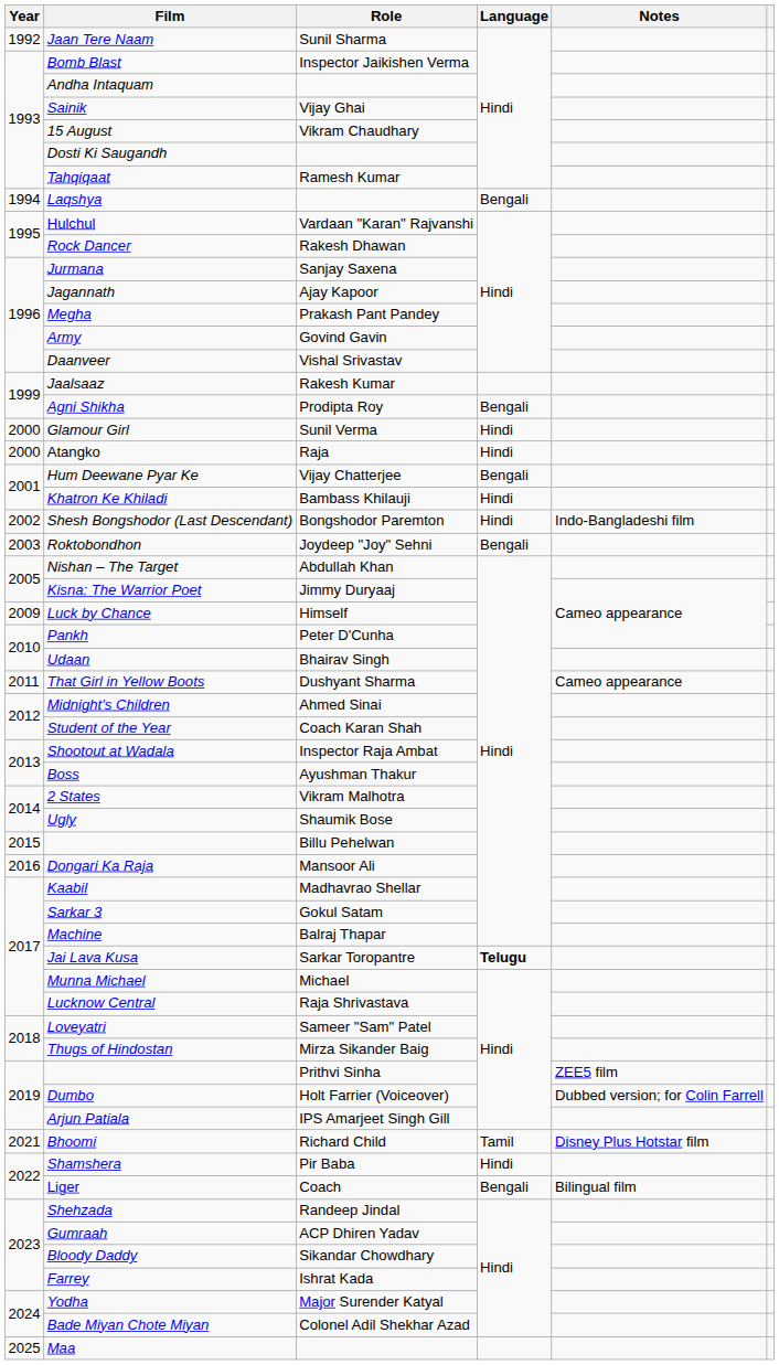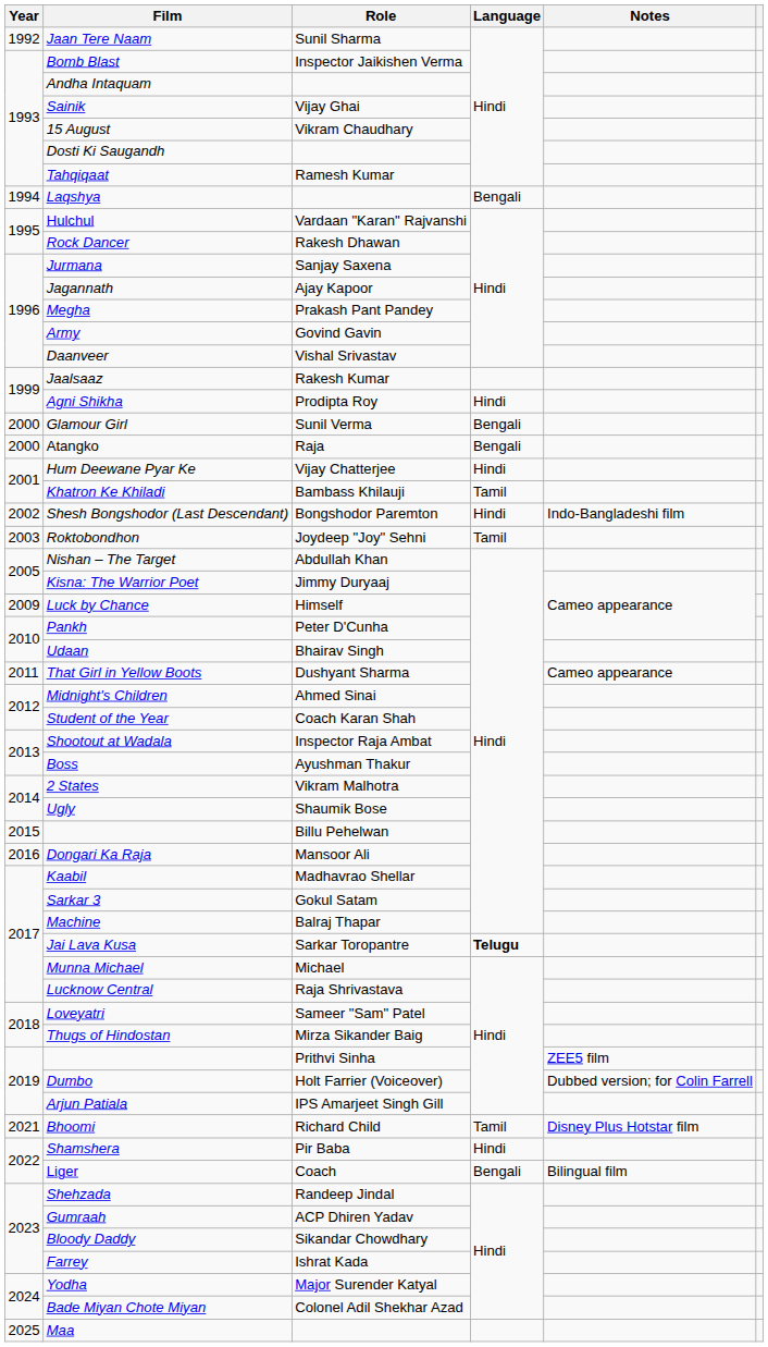Agni Shikha | Language: Bengali -> Hindi
Glamour Girl | Language: Hindi -> Bengali
Atangko | Language: Hindi -> Bengali
Hum Deewane Pyar Ke | Language: Bengali -> Hindi
Khatron Ke Khiladi | Language: Hindi -> Tamil
Roktobondhon | Language: Bengali -> Tamil
